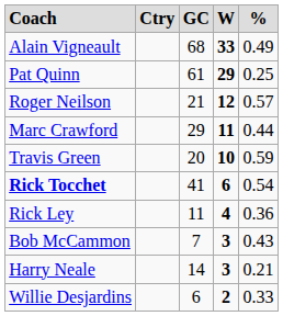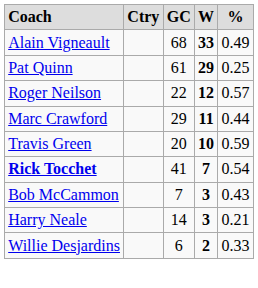Roger Neilson | column 3: 21 -> 22
Rick Tocchet | column 4: 6 -> 7
- row: Rick Ley | 11 | 4 | 0.36
